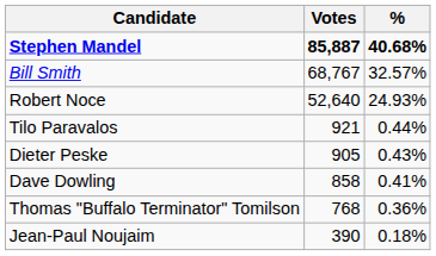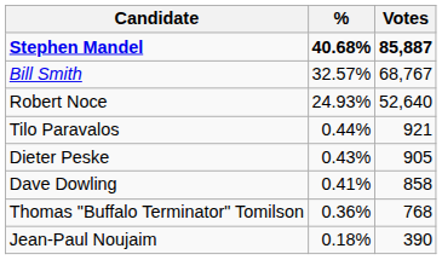columns swapped: Votes <-> %
